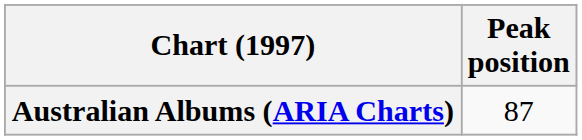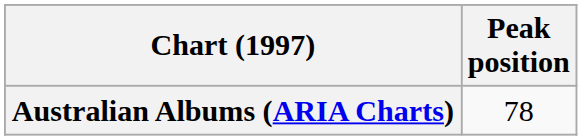Australian Albums (ARIA Charts) | Peak position: 87 -> 78
